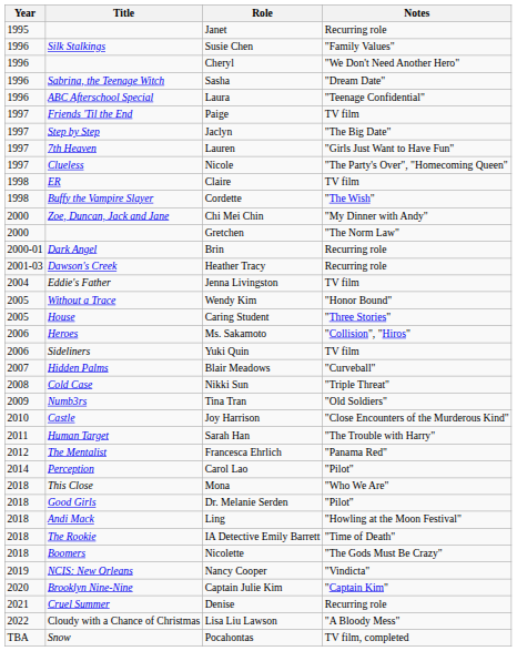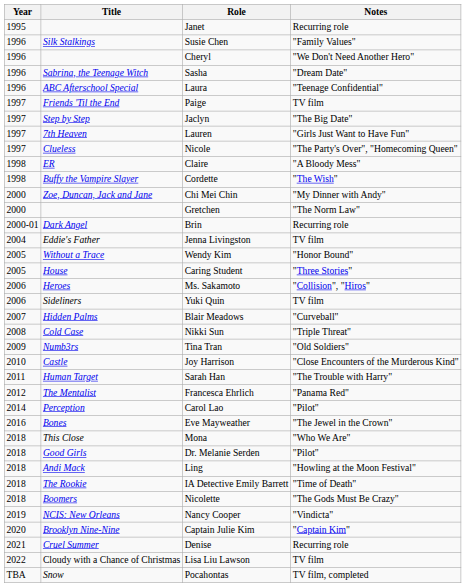Claire | Notes: TV film -> "A Bloody Mess"
- row: 2001-03 | Dawson's Creek | Heather Tracy | Recurring role
+ row: 2016 | Bones | Eve Mayweather | "The Jewel in the Crown"
Lisa Liu Lawson | Notes: "A Bloody Mess" -> TV film
